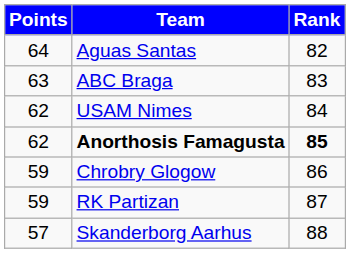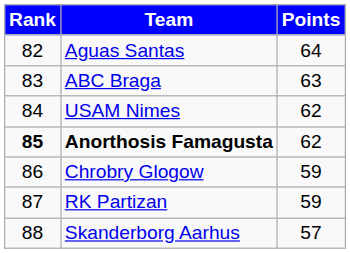columns swapped: Rank <-> Points
